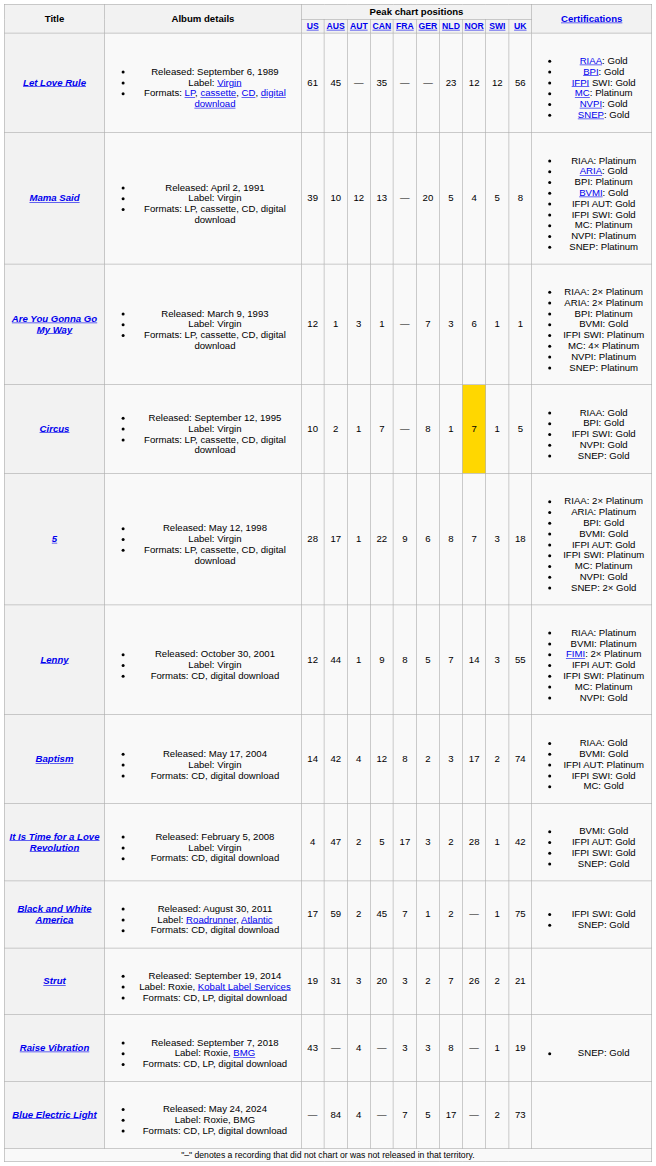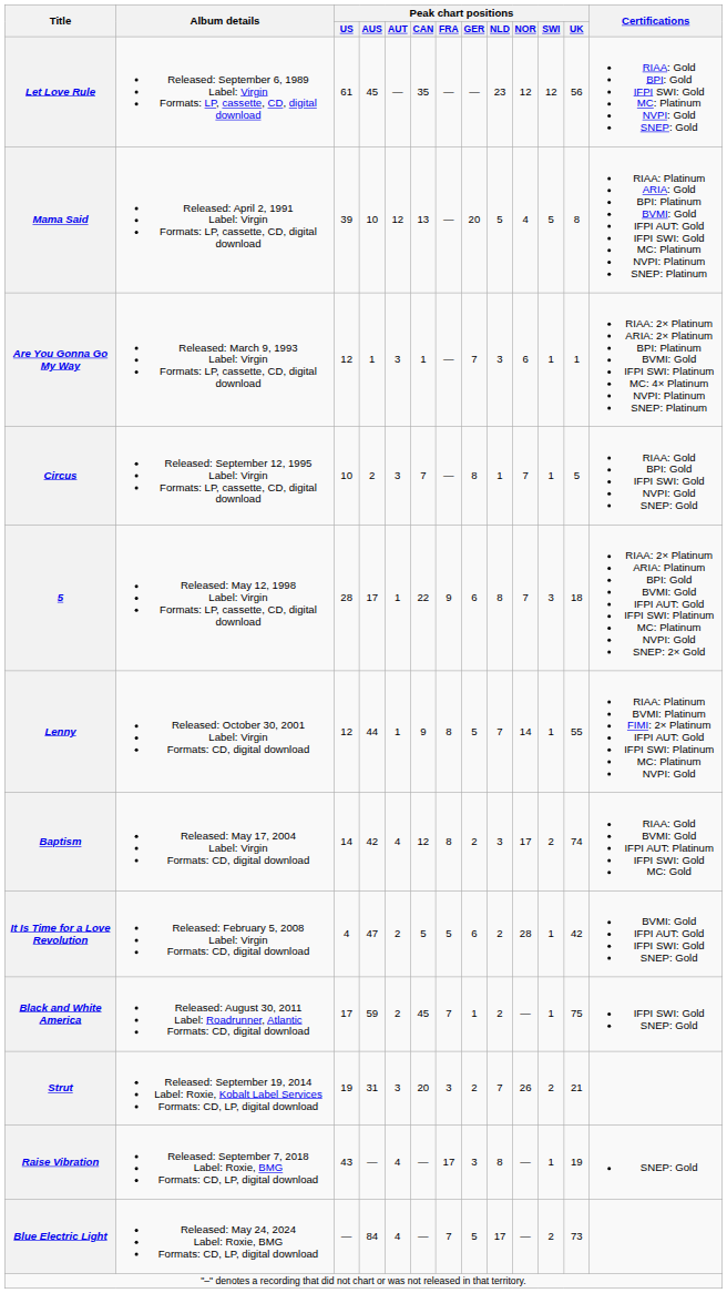Circus | Peak chart positions / AUT: 1 -> 3
Circus | Peak chart positions / NOR: gold background -> no background
Lenny | Peak chart positions / SWI: 3 -> 1
It Is Time for a Love Revolution | Peak chart positions / FRA: 17 -> 5
It Is Time for a Love Revolution | Peak chart positions / GER: 3 -> 6
Raise Vibration | Peak chart positions / FRA: 3 -> 17
